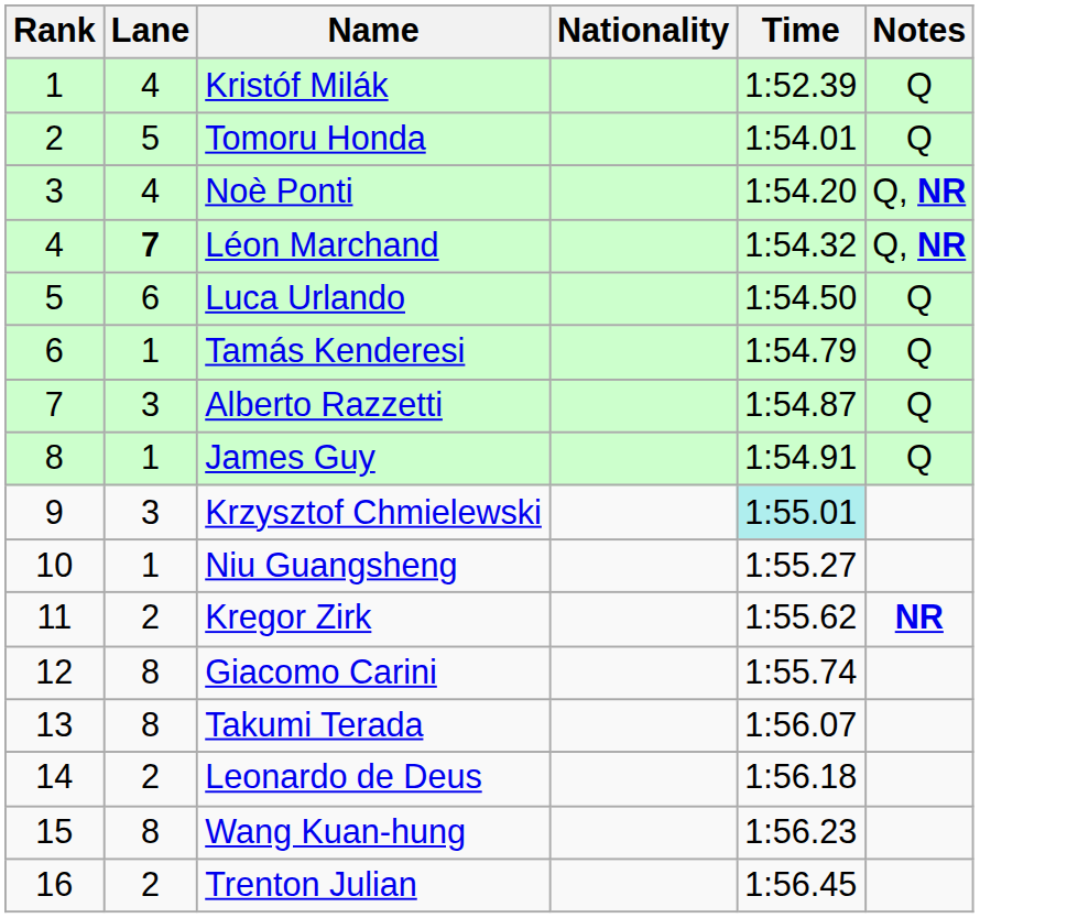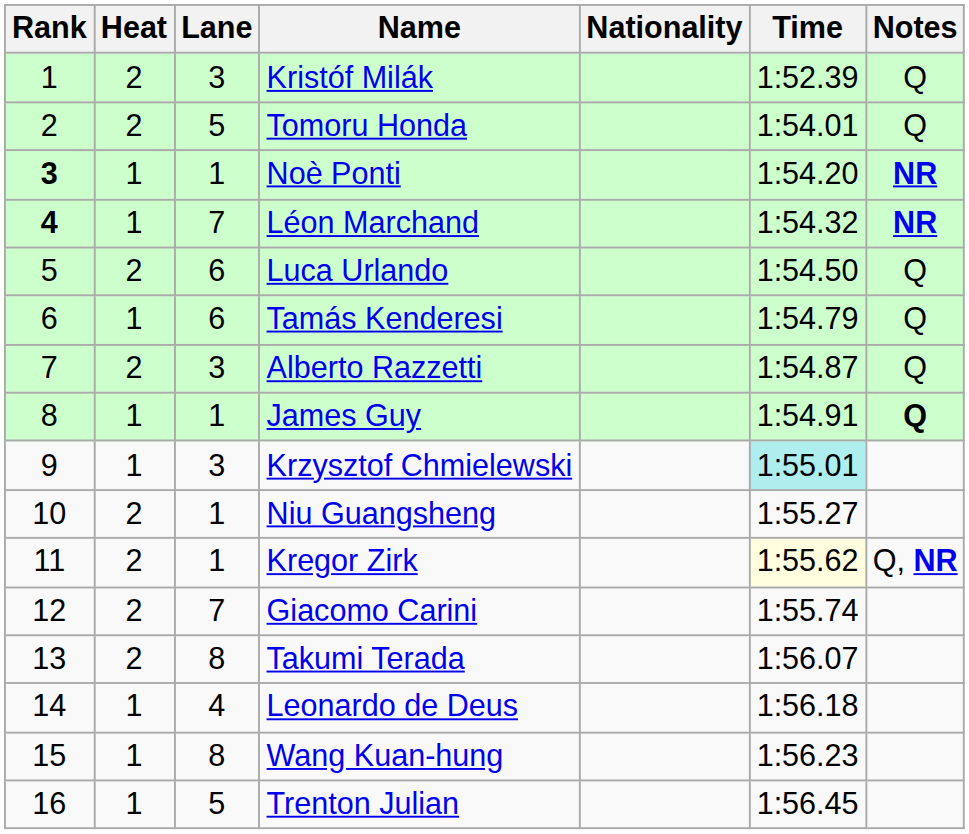+ column: Heat | 2 | 2 | 1 | 1 | 2 | 1 | 2 | 1 | 1 | 2 | 2 | 2 | 2 | 1 | 1 | 1
Kristóf Milák | Lane: 4 -> 3
Noè Ponti | Rank: normal -> bold
Noè Ponti | Lane: 4 -> 1
Noè Ponti | Notes: Q, NR -> NR
Léon Marchand | Rank: normal -> bold
Léon Marchand | Lane: bold -> normal
Léon Marchand | Notes: Q, NR -> NR
Tamás Kenderesi | Lane: 1 -> 6
James Guy | Notes: normal -> bold
Kregor Zirk | Lane: 2 -> 1
Kregor Zirk | Time: no background -> lightyellow background
Kregor Zirk | Notes: NR -> Q, NR
Giacomo Carini | Lane: 8 -> 7
Leonardo de Deus | Lane: 2 -> 4
Trenton Julian | Lane: 2 -> 5
